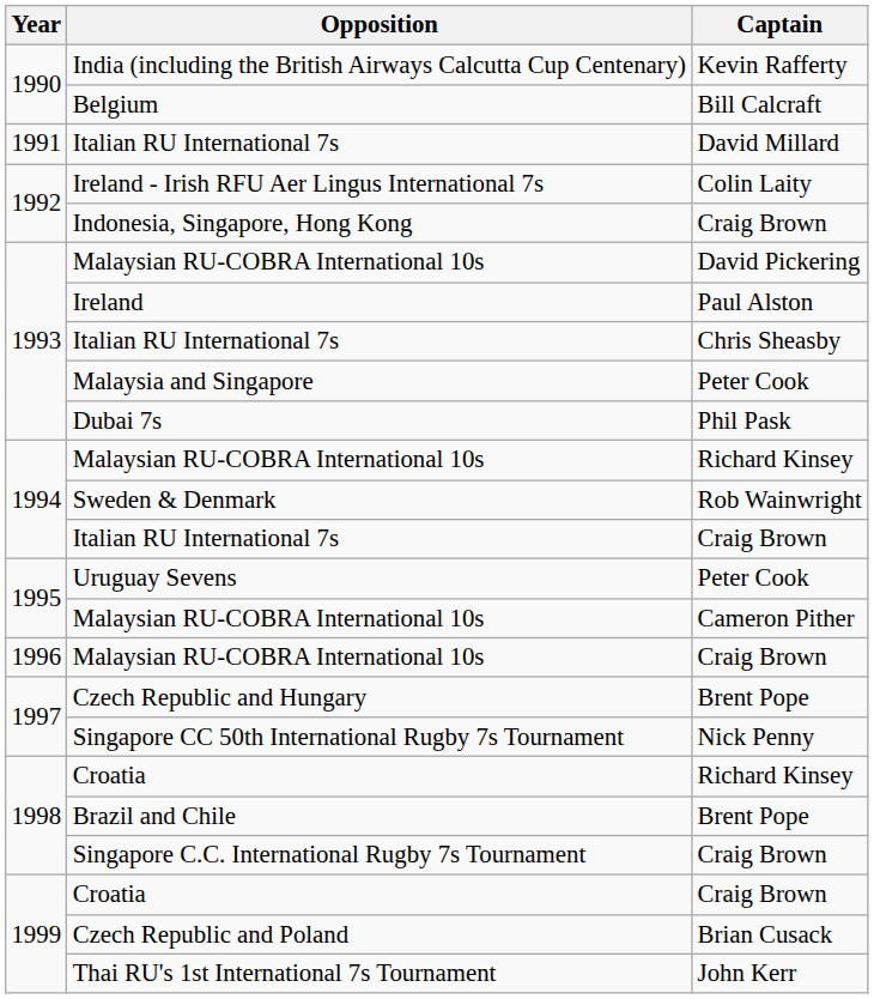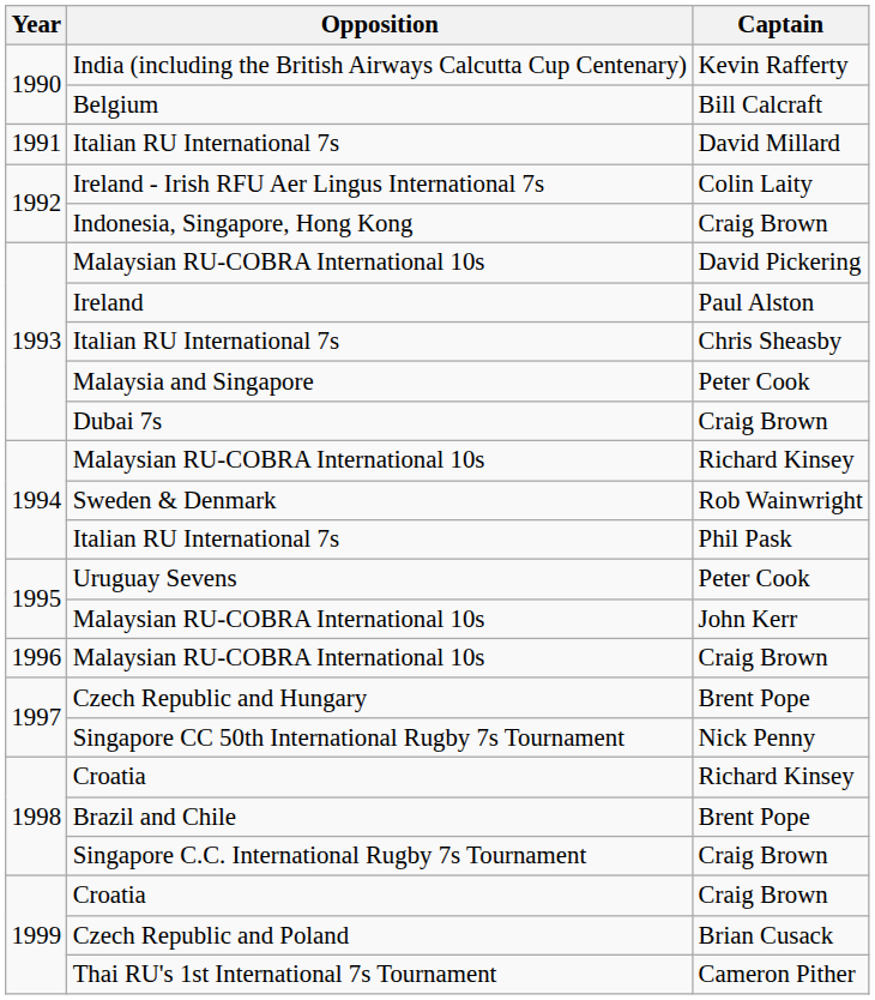Dubai 7s | Captain: Phil Pask -> Craig Brown
1994 / Italian RU International 7s | Captain: Craig Brown -> Phil Pask
1995 / Malaysian RU-COBRA International 10s | Captain: Cameron Pither -> John Kerr
Thai RU's 1st International 7s Tournament | Captain: John Kerr -> Cameron Pither
